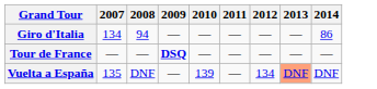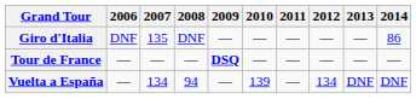+ column: 2006 | DNF | — | —
Giro d'Italia | 2007: 134 -> 135
Giro d'Italia | 2008: 94 -> DNF
Vuelta a España | 2007: 135 -> 134
Vuelta a España | 2008: DNF -> 94
Vuelta a España | 2013: lightsalmon background -> no background
